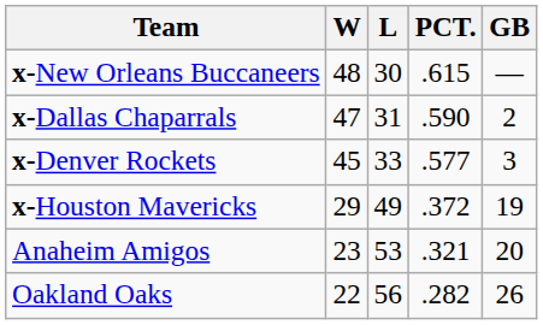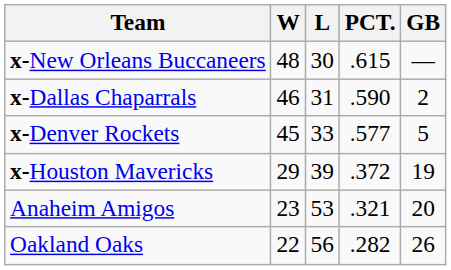x-Dallas Chaparrals | W: 47 -> 46
x-Denver Rockets | GB: 3 -> 5
x-Houston Mavericks | L: 49 -> 39
